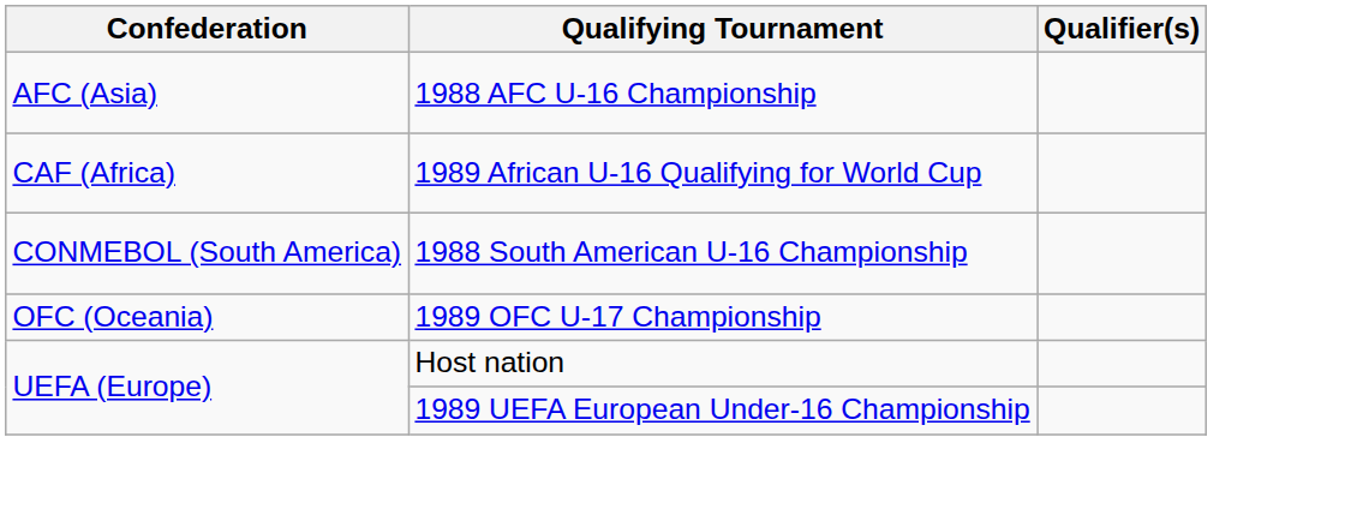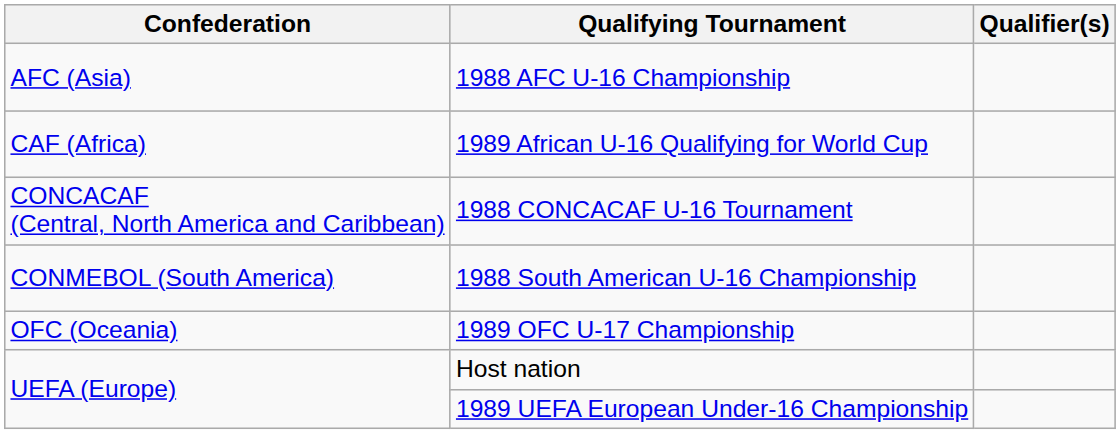+ row: CONCACAF (Central, North America and Caribbean) | 1988 CONCACAF U-16 Tournament
